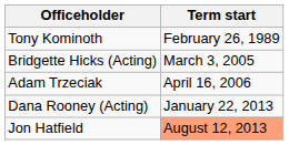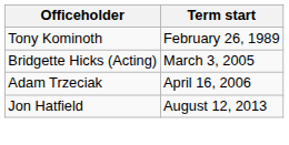- row: Dana Rooney (Acting) | January 22, 2013
Jon Hatfield | Term start: lightsalmon background -> no background
